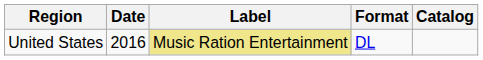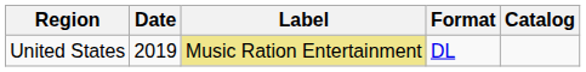United States | Date: 2016 -> 2019
